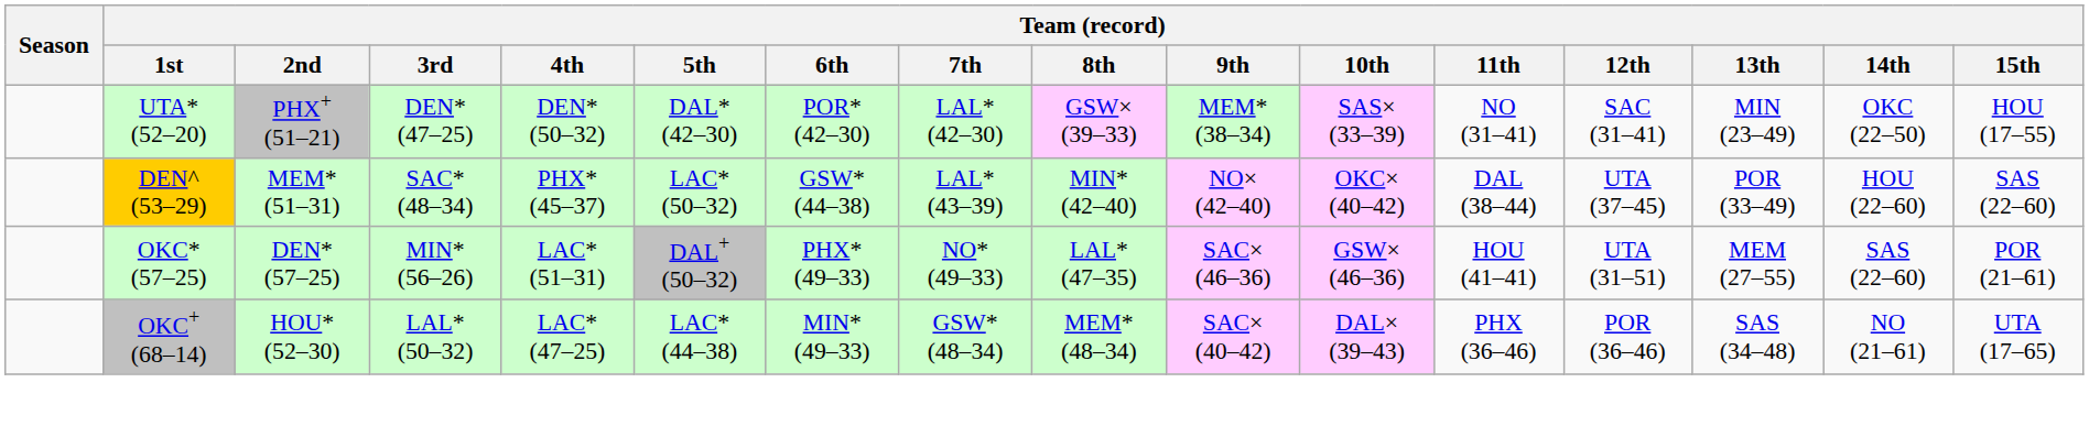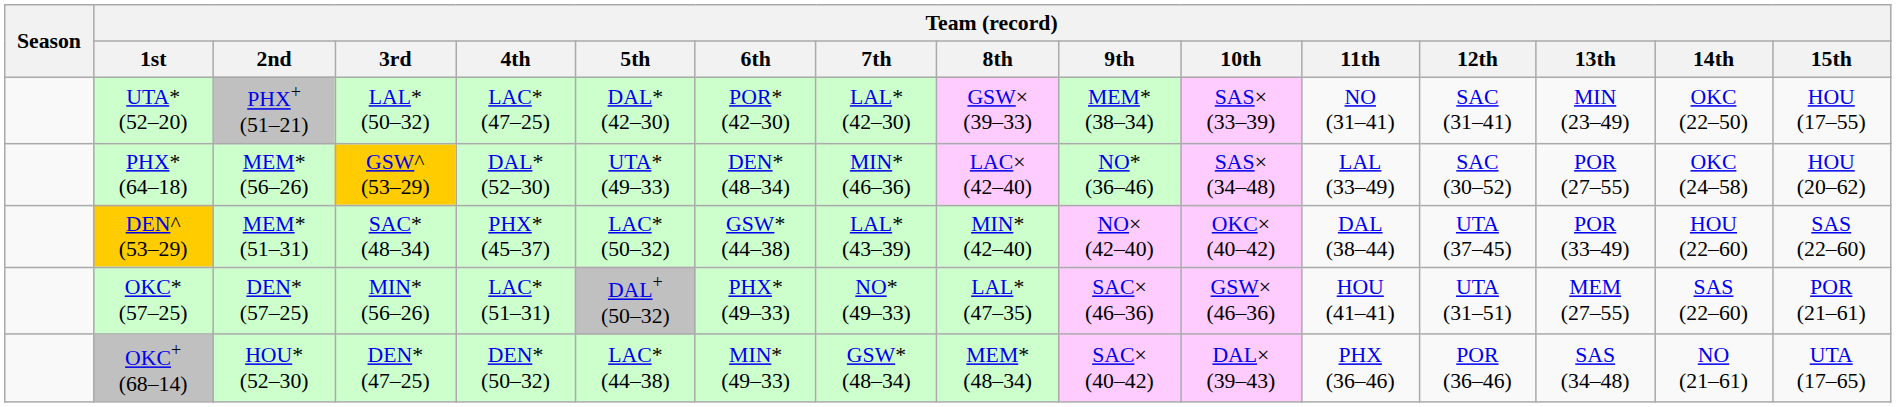UTA* (52–20) | Team (record) / 3rd: DEN* (47–25) -> LAL* (50–32)
UTA* (52–20) | Team (record) / 4th: DEN* (50–32) -> LAC* (47–25)
+ row: PHX* (64–18) | MEM* (56–26) | GSW^ (53–29) | DAL* (52–30) | UTA* (49–33) | DEN* (48–34) | MIN* (46–36) | LAC× (42–40) | NO* (36–46) | SAS× (34–48) | LAL (33–49) | SAC (30–52) | POR (27–55) | OKC (24–58) | HOU (20–62)
OKC+ (68–14) | Team (record) / 3rd: LAL* (50–32) -> DEN* (47–25)
OKC+ (68–14) | Team (record) / 4th: LAC* (47–25) -> DEN* (50–32)
